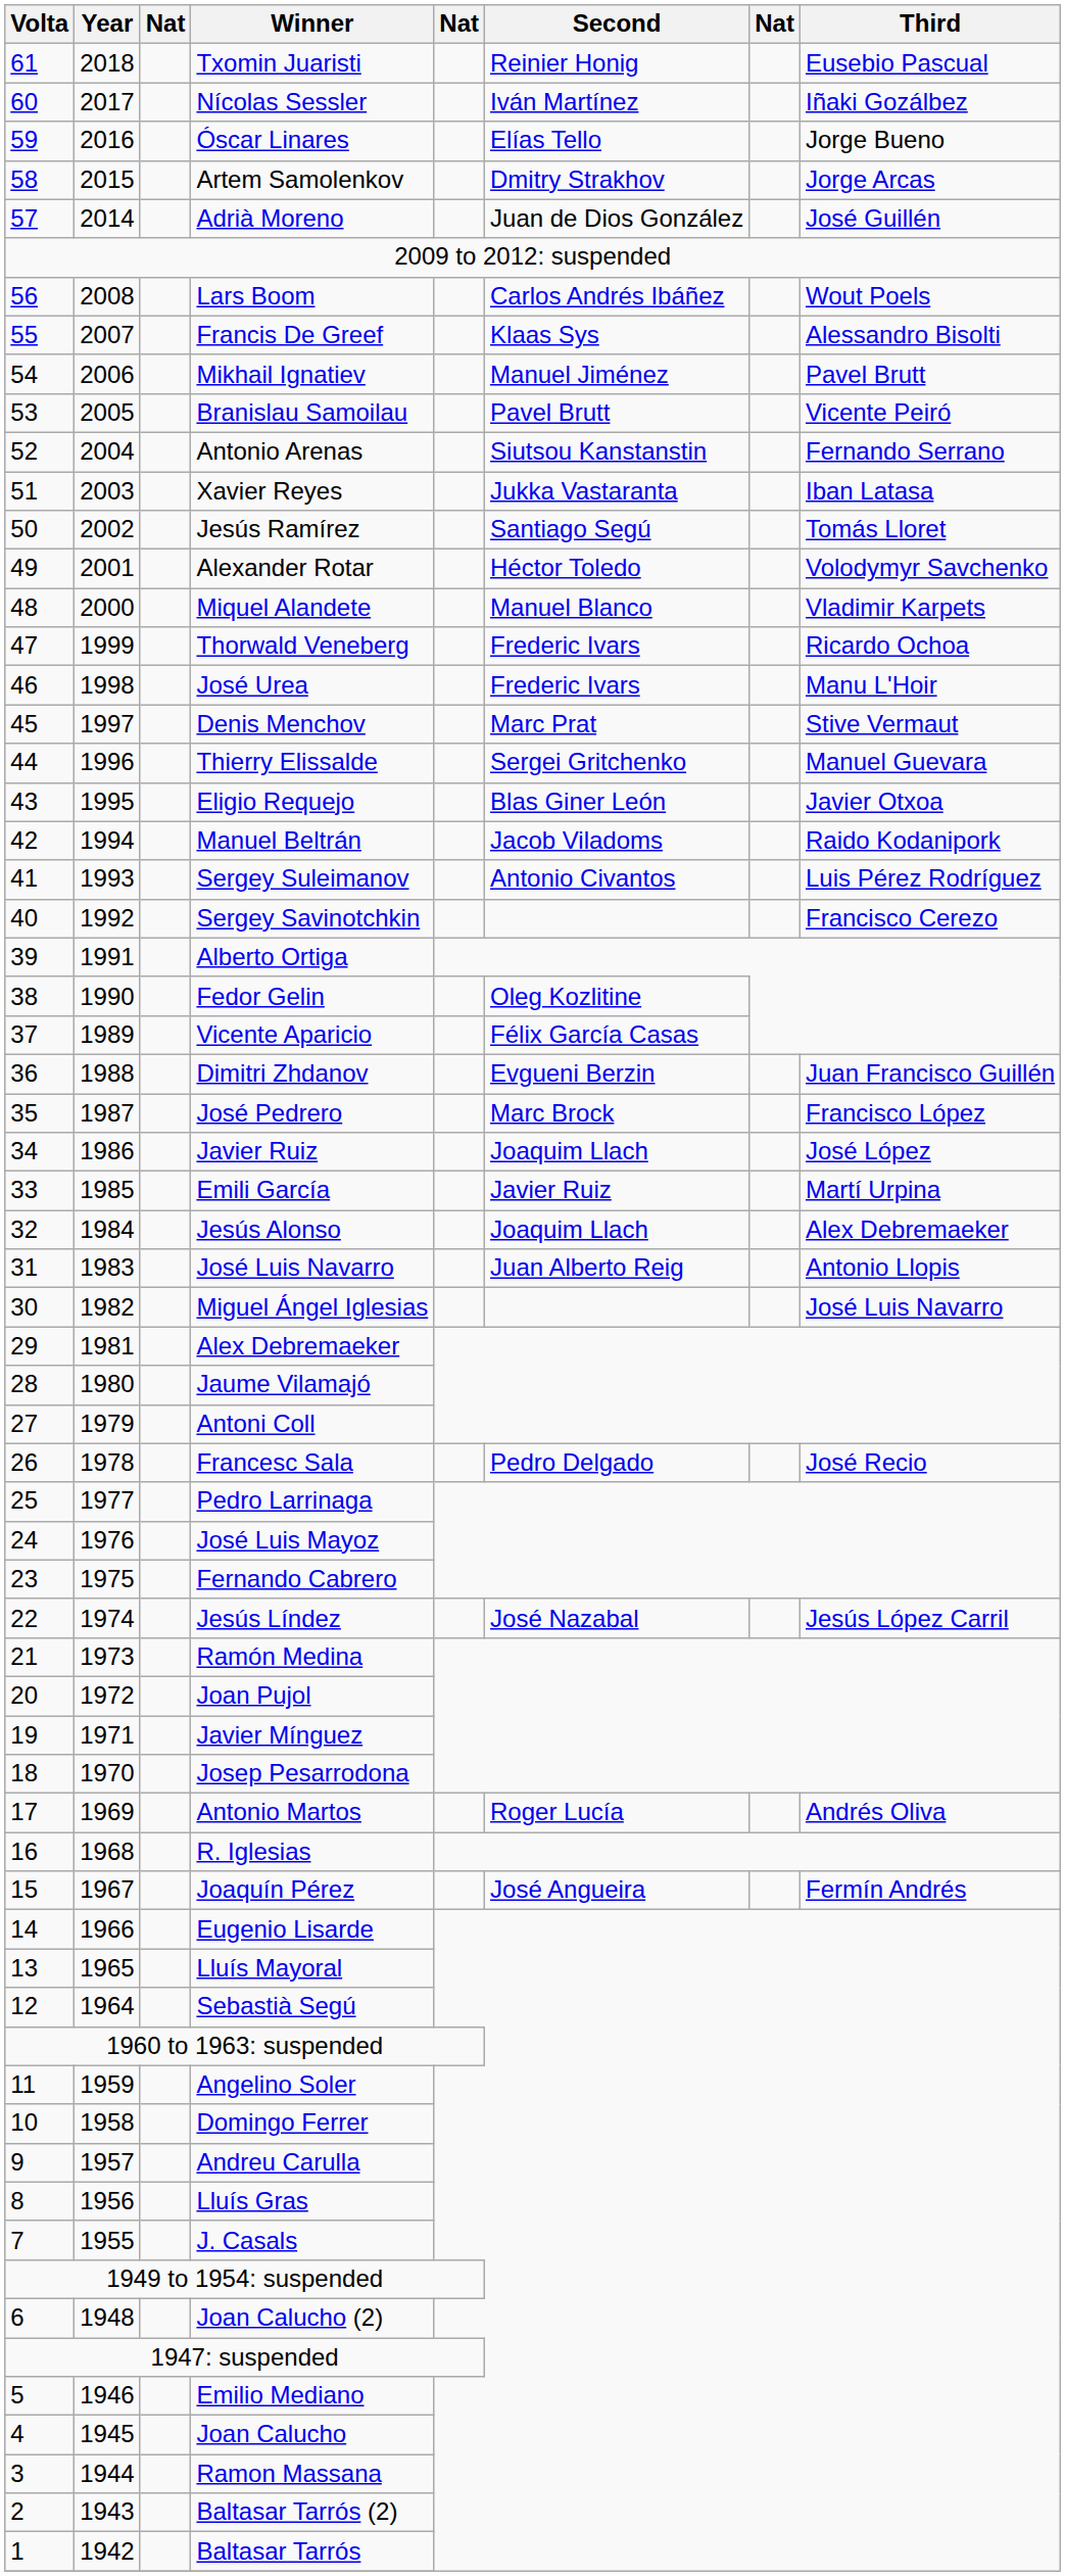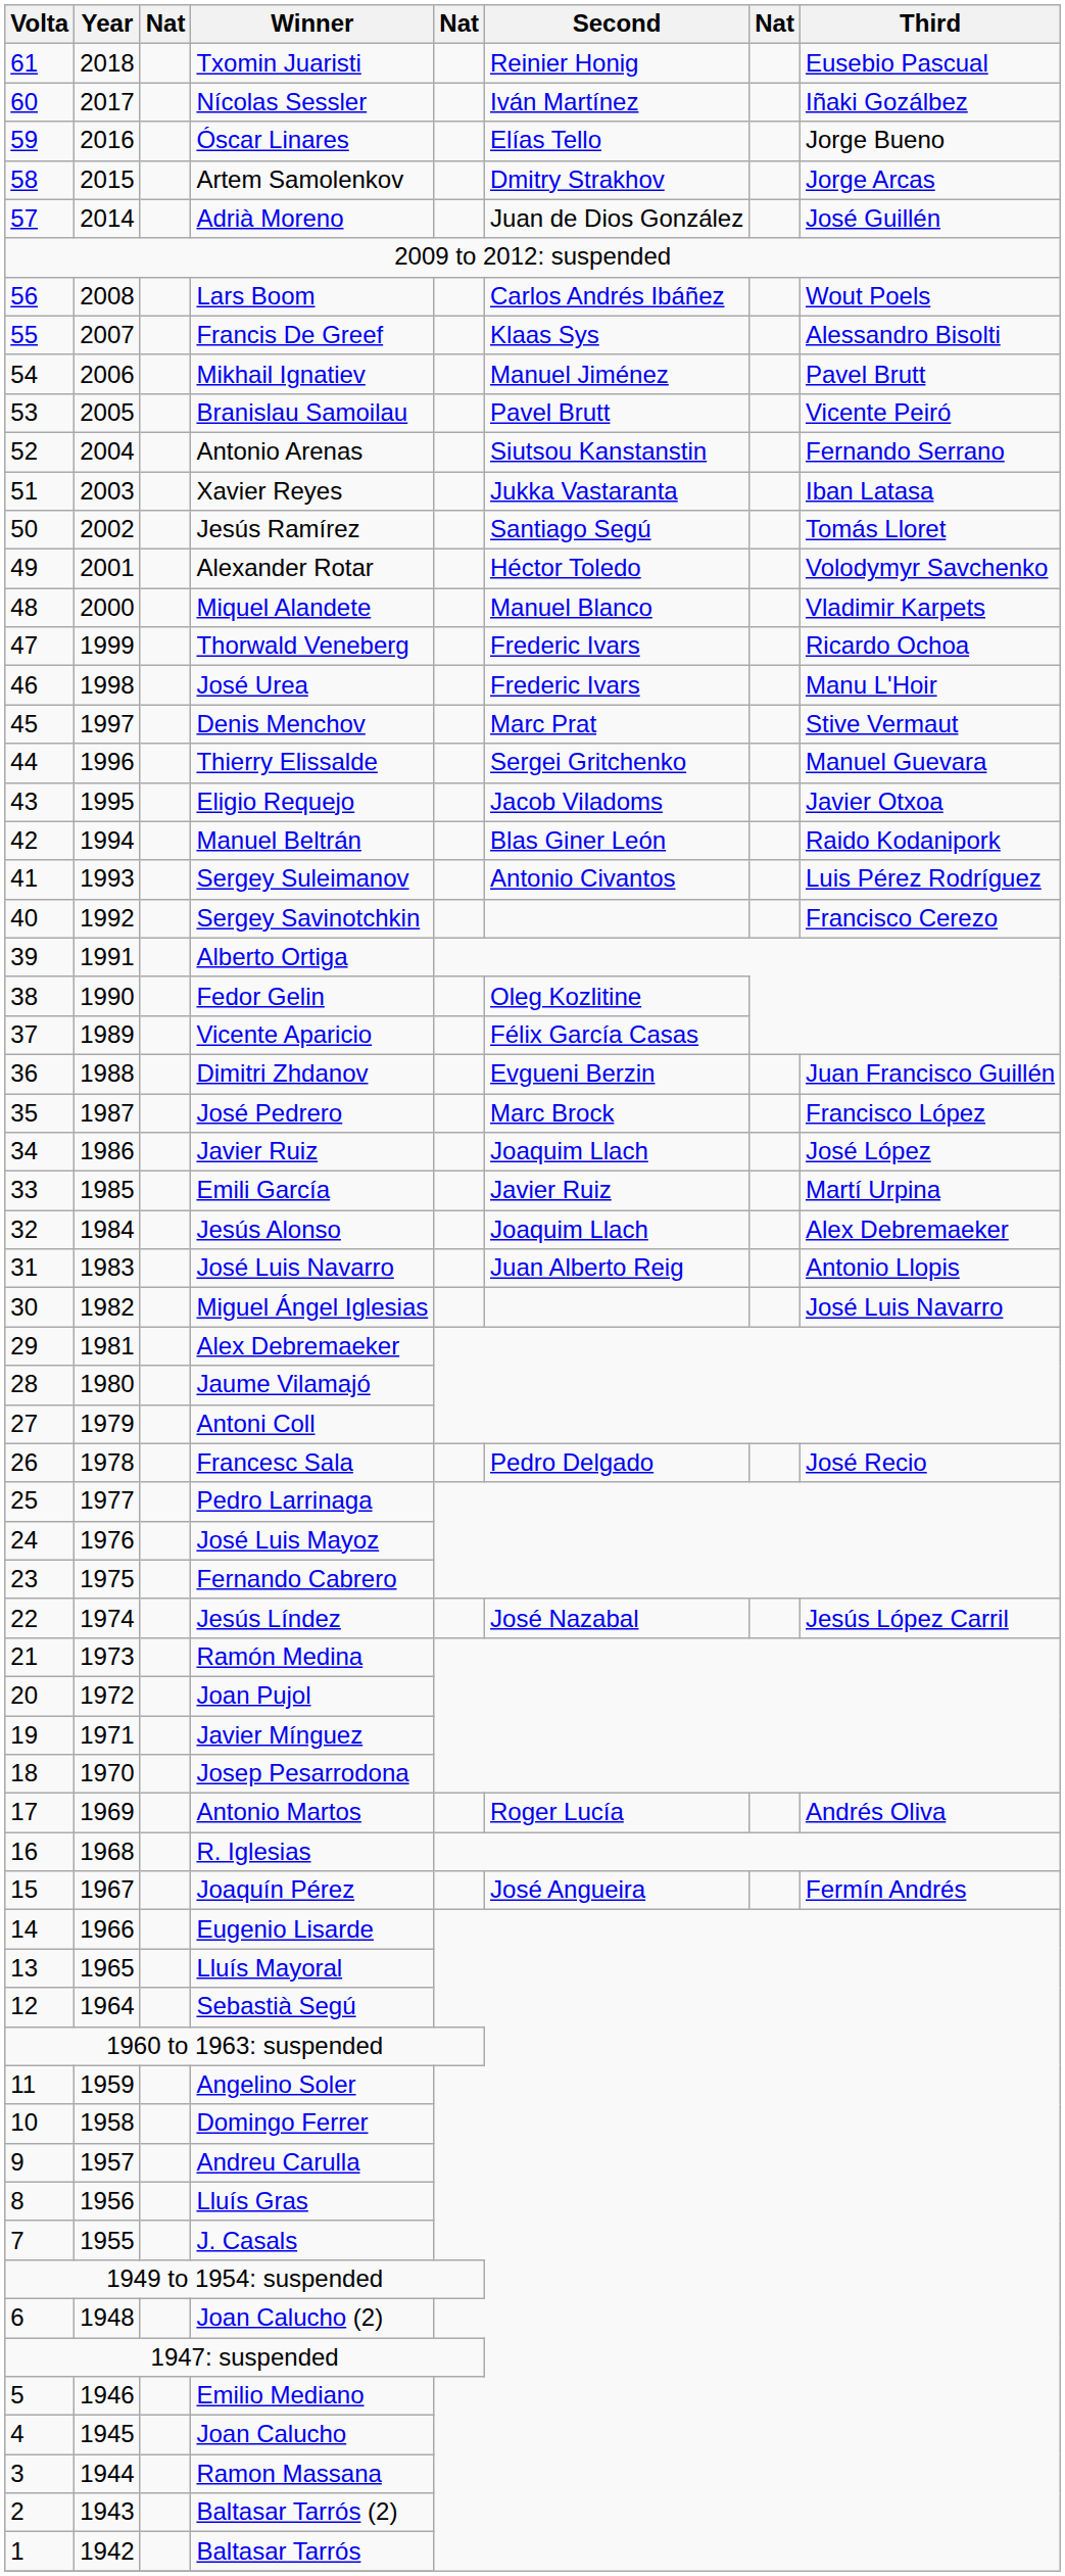Eligio Requejo | Second: Blas Giner León -> Jacob Viladoms
Manuel Beltrán | Second: Jacob Viladoms -> Blas Giner León
